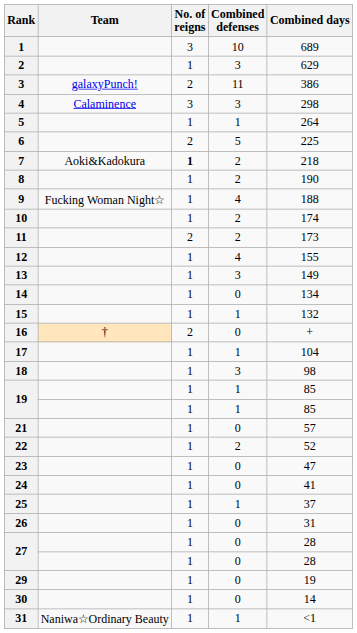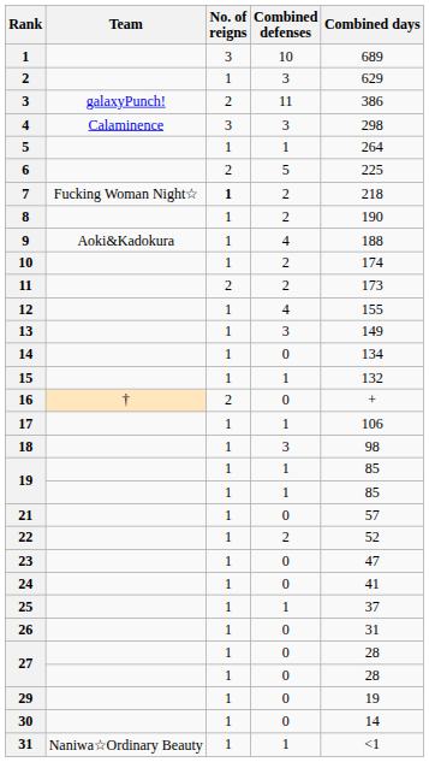7 | Team: Aoki&Kadokura -> Fucking Woman Night☆
9 | Team: Fucking Woman Night☆ -> Aoki&Kadokura
17 | Combined days: 104 -> 106
